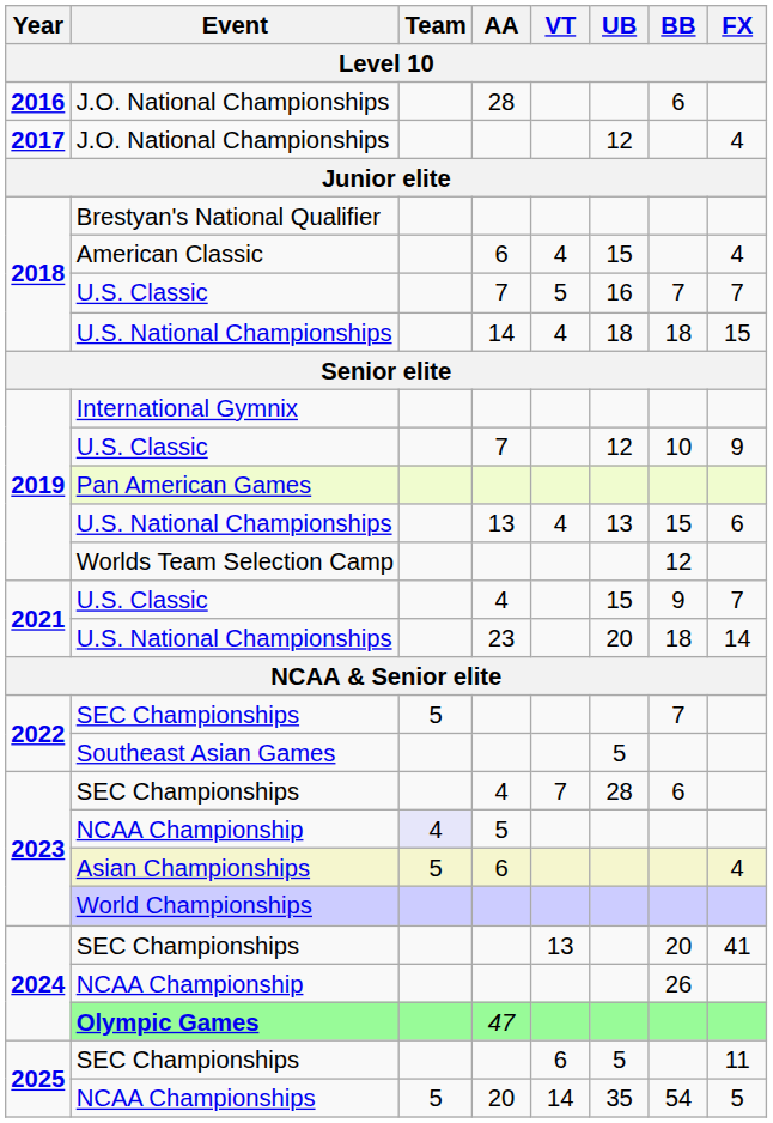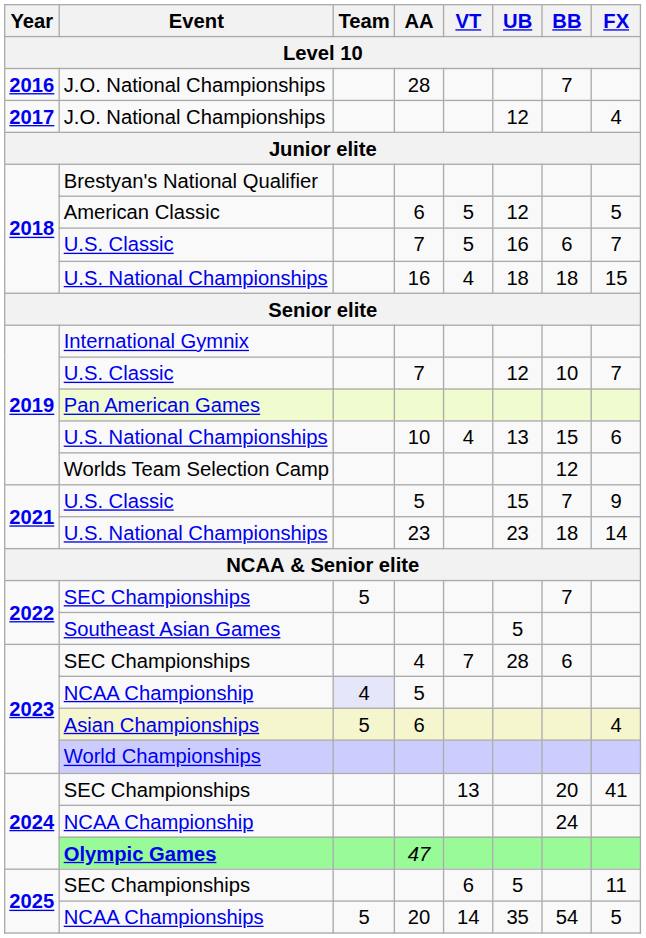2016 / J.O. National Championships | BB: 6 -> 7
American Classic | VT: 4 -> 5
American Classic | UB: 15 -> 12
American Classic | FX: 4 -> 5
2018 / U.S. Classic | BB: 7 -> 6
2018 / U.S. National Championships | AA: 14 -> 16
2019 / U.S. Classic | FX: 9 -> 7
2019 / U.S. National Championships | AA: 13 -> 10
2021 / U.S. Classic | AA: 4 -> 5
2021 / U.S. Classic | BB: 9 -> 7
2021 / U.S. Classic | FX: 7 -> 9
2021 / U.S. National Championships | UB: 20 -> 23
2024 / NCAA Championship | BB: 26 -> 24
